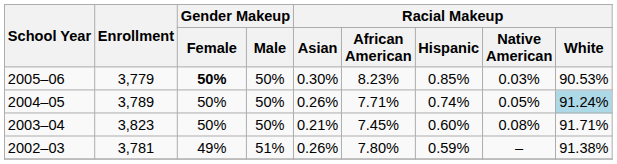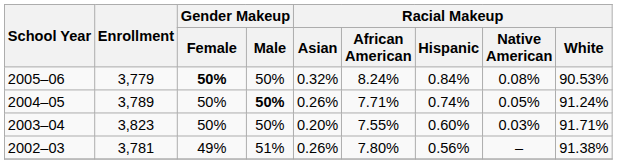2005–06 | Racial Makeup / Asian: 0.30% -> 0.32%
2005–06 | Racial Makeup / African American: 8.23% -> 8.24%
2005–06 | Racial Makeup / Hispanic: 0.85% -> 0.84%
2005–06 | Racial Makeup / Native American: 0.03% -> 0.08%
2004–05 | Gender Makeup / Male: normal -> bold
2004–05 | Racial Makeup / White: lightblue background -> no background
2003–04 | Racial Makeup / Asian: 0.21% -> 0.20%
2003–04 | Racial Makeup / African American: 7.45% -> 7.55%
2003–04 | Racial Makeup / Native American: 0.08% -> 0.03%
2002–03 | Racial Makeup / Hispanic: 0.59% -> 0.56%
